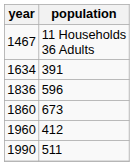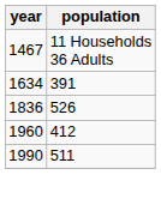1836 | population: 596 -> 526
- row: 1860 | 673
